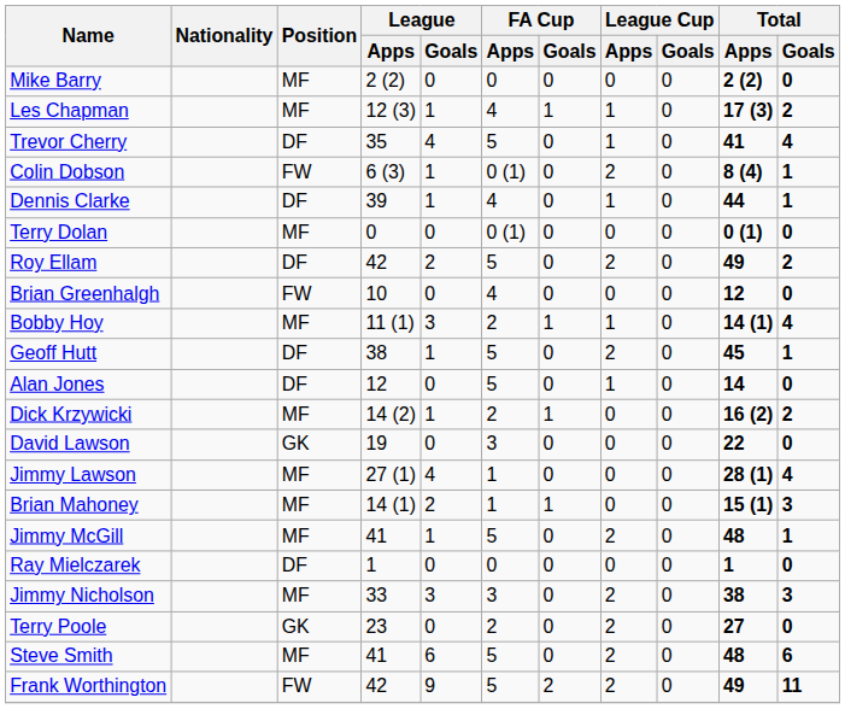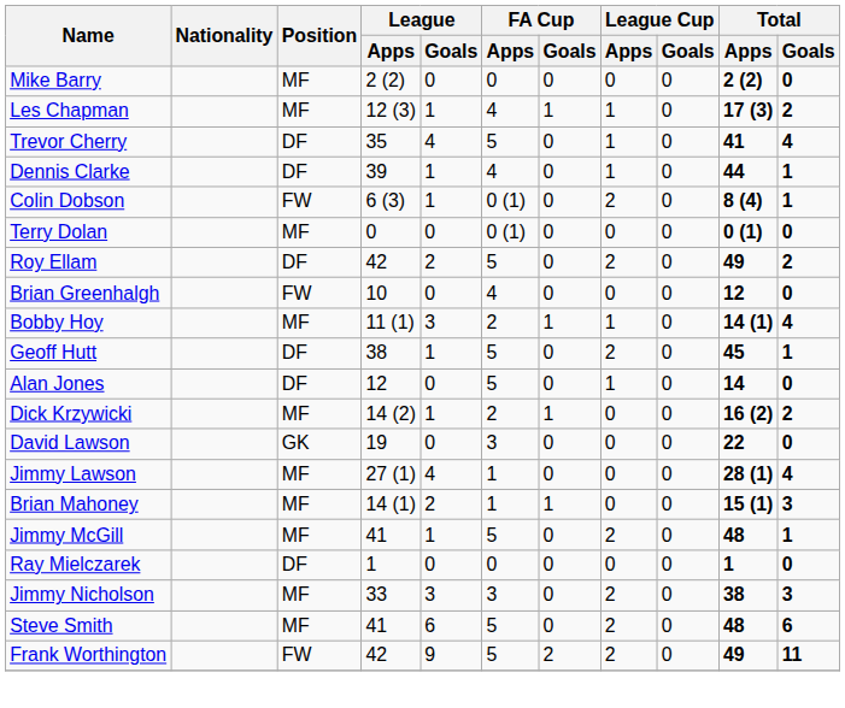rows swapped: Dennis Clarke <-> Colin Dobson
- row: Terry Poole | GK | 23 | 0 | 2 | 0 | 2 | 0 | 27 | 0
